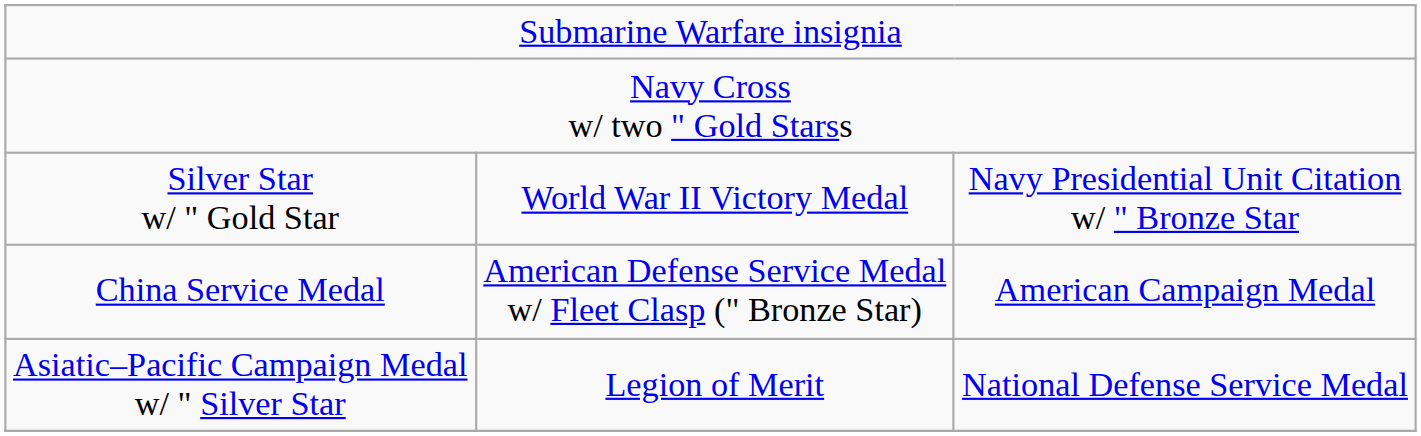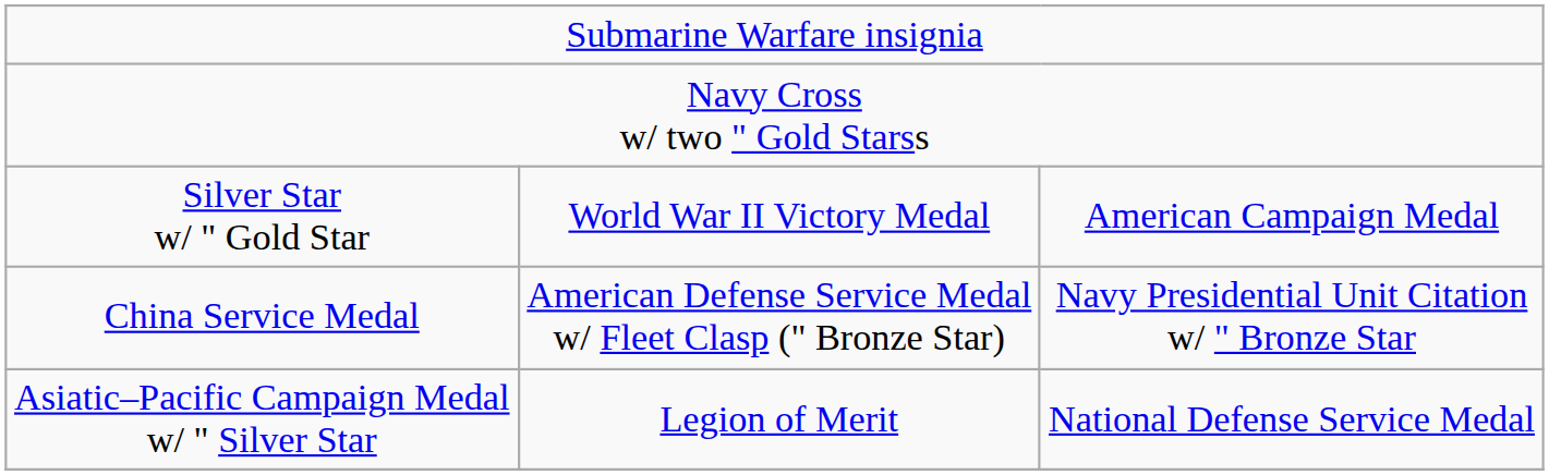Silver Star w/ " Gold Star | column 3: Navy Presidential Unit Citation w/ " Bronze Star -> American Campaign Medal
China Service Medal | column 3: American Campaign Medal -> Navy Presidential Unit Citation w/ " Bronze Star
